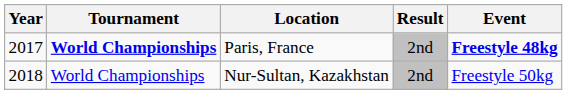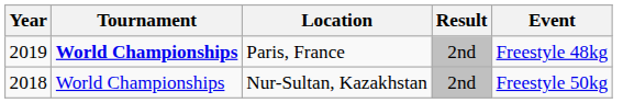Paris, France | Year: 2017 -> 2019
Paris, France | Event: bold -> normal
